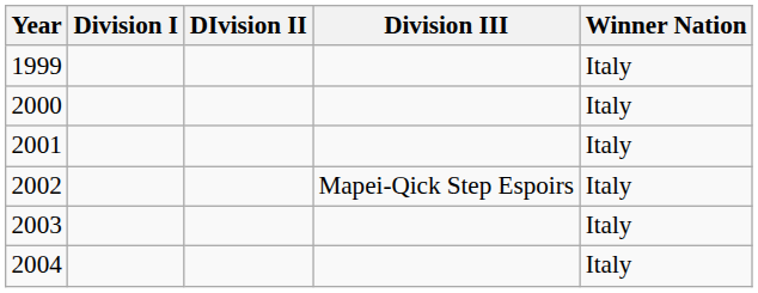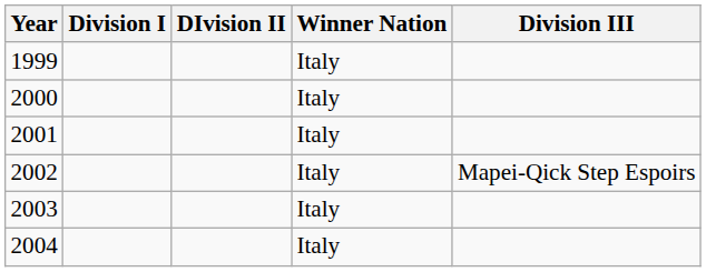columns swapped: Division III <-> Winner Nation
